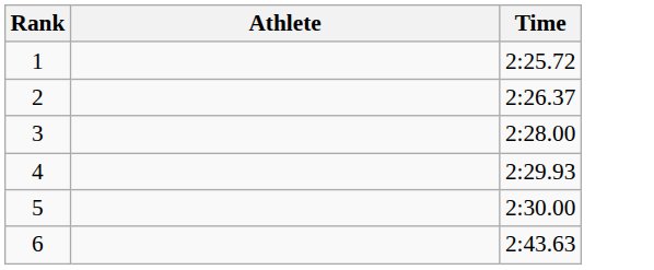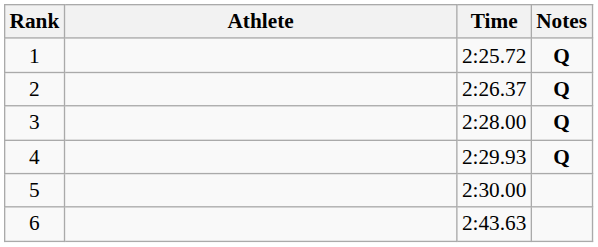+ column: Notes | Q | Q | Q | Q
